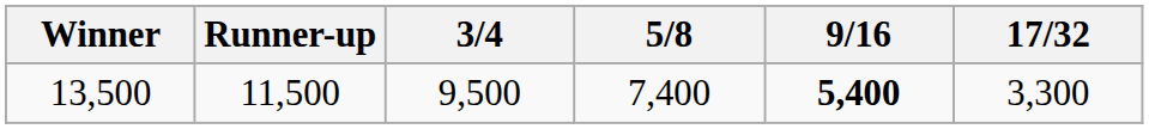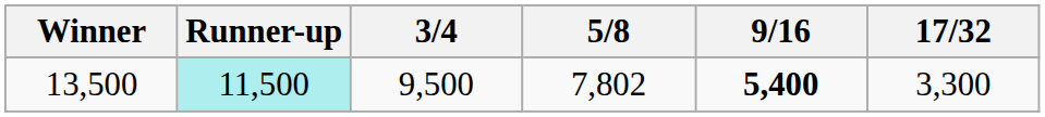13,500 | Runner-up: no background -> paleturquoise background
13,500 | 5/8: 7,400 -> 7,802
